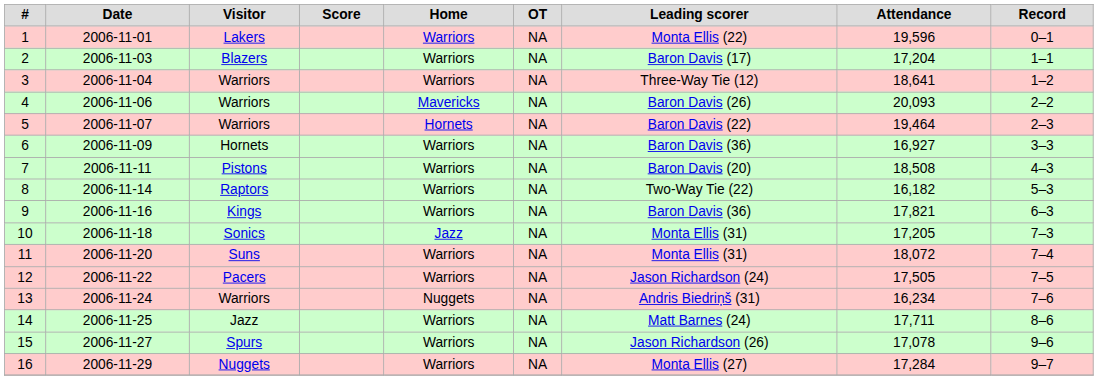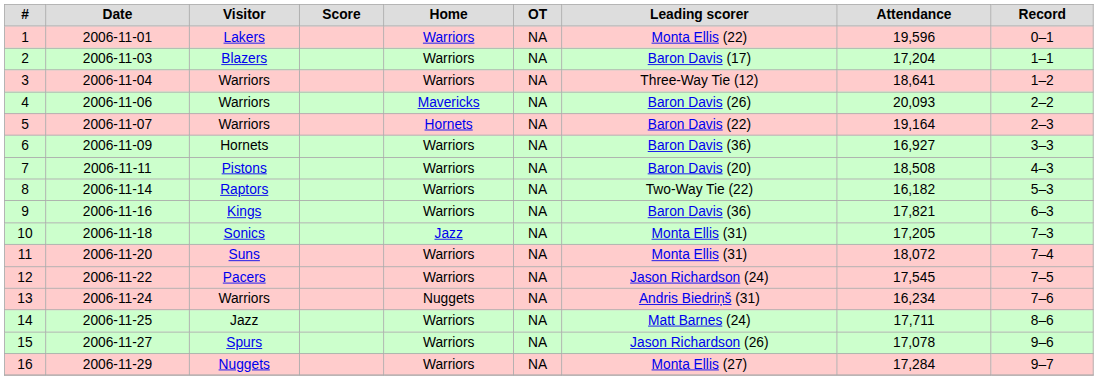5 | Attendance: 19,464 -> 19,164
12 | Attendance: 17,505 -> 17,545
